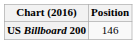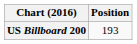US Billboard 200 | Position: 146 -> 193
